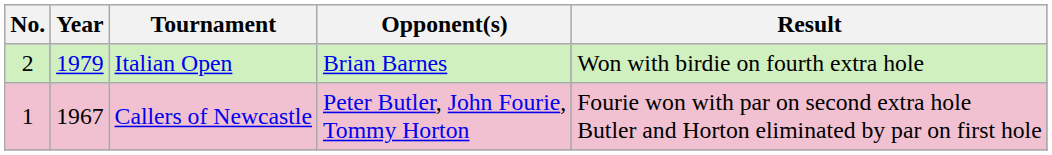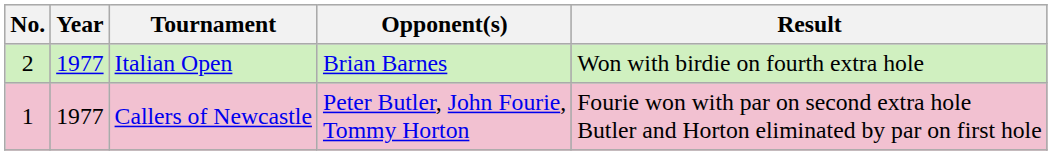Italian Open | Year: 1979 -> 1977
Callers of Newcastle | Year: 1967 -> 1977
